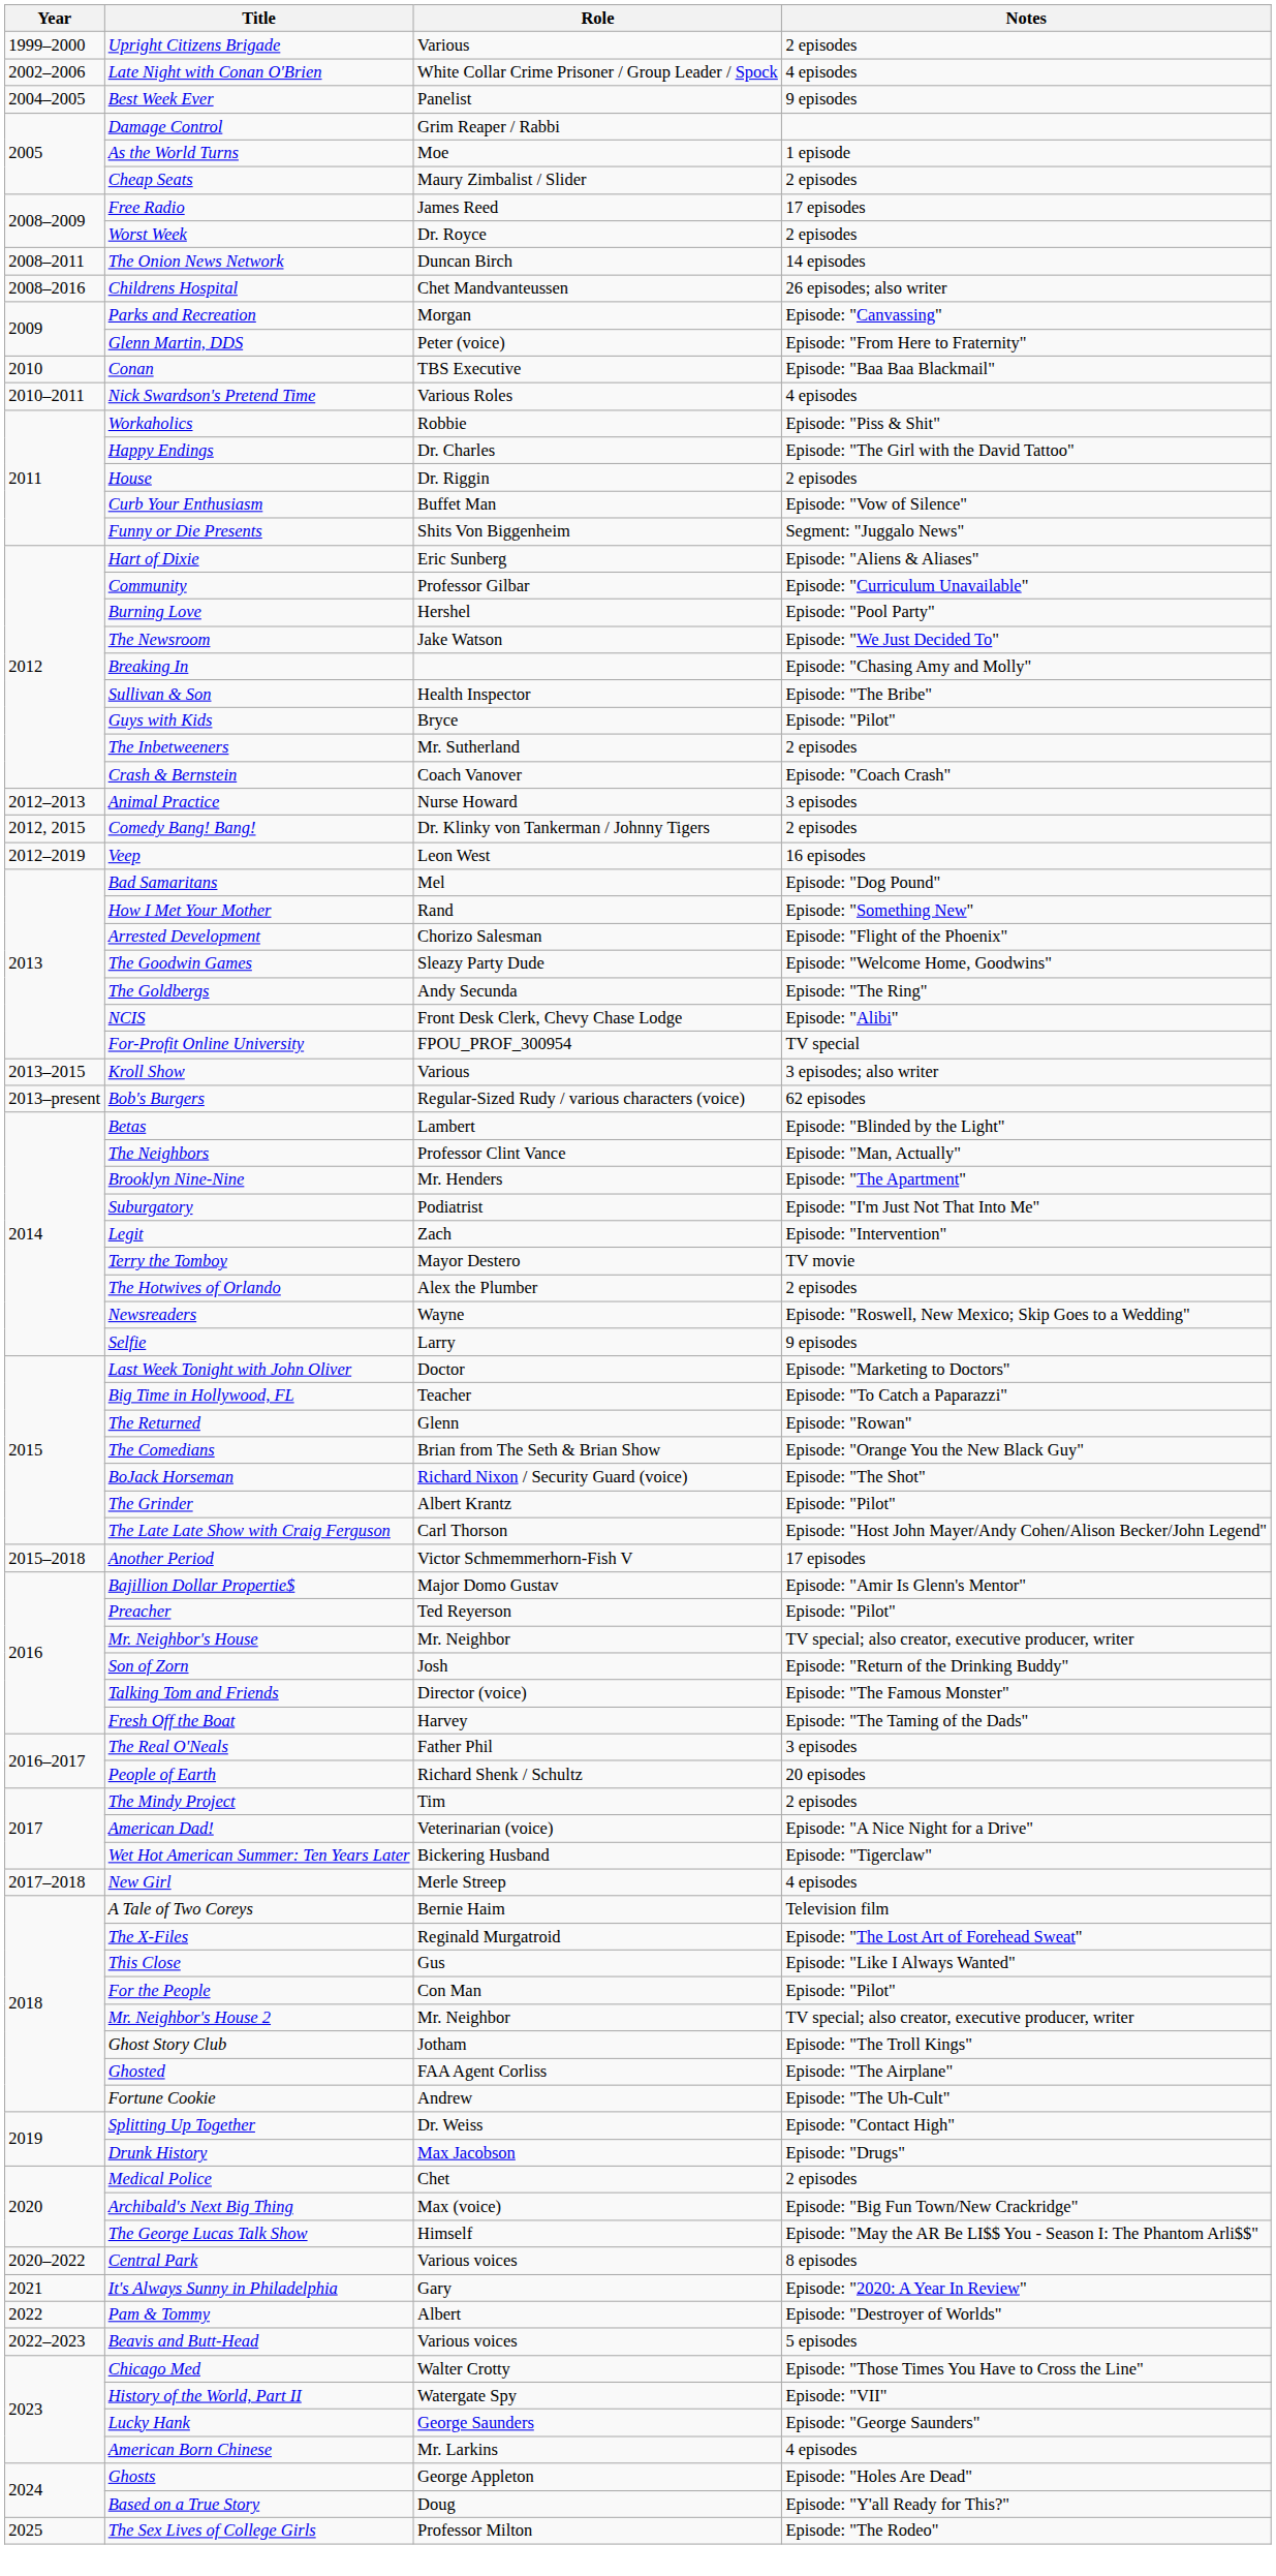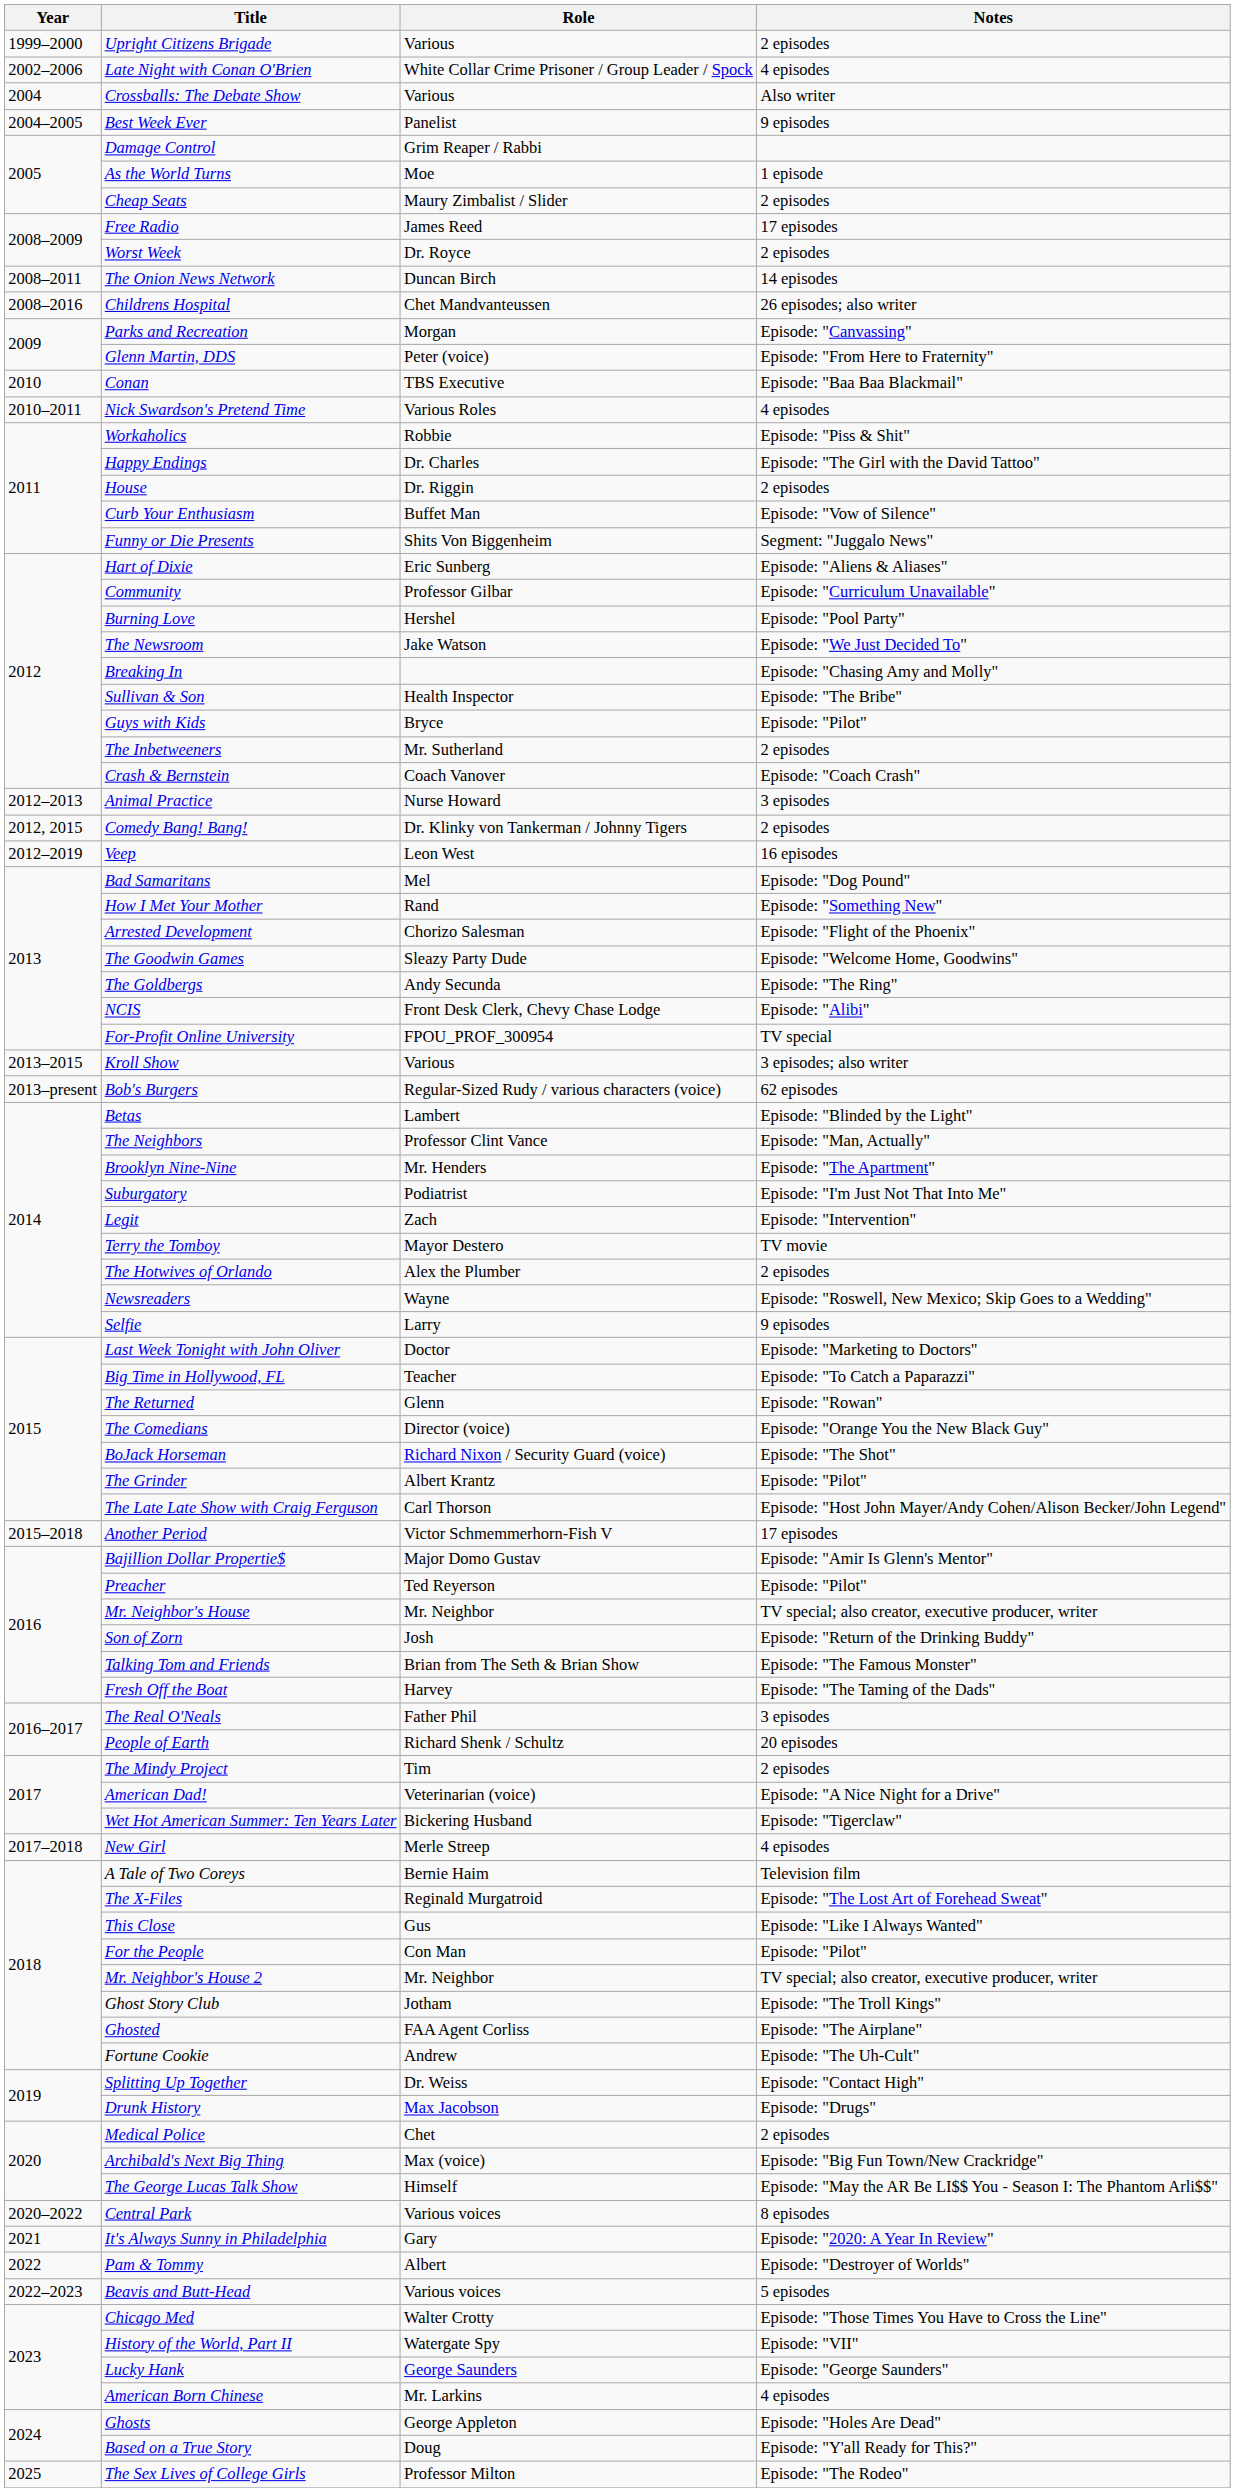+ row: 2004 | Crossballs: The Debate Show | Various | Also writer
The Comedians | Role: Brian from The Seth & Brian Show -> Director (voice)
Talking Tom and Friends | Role: Director (voice) -> Brian from The Seth & Brian Show
